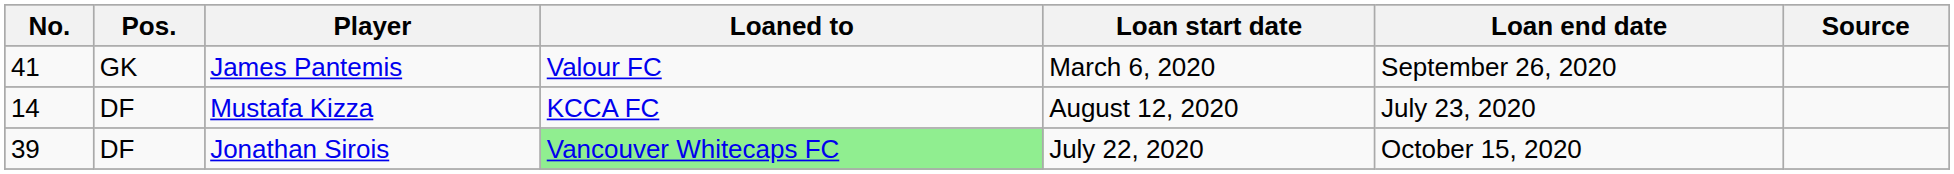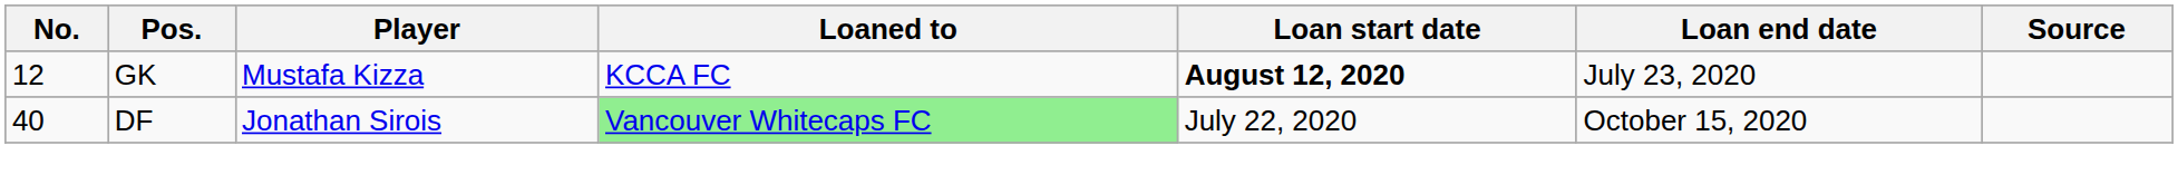- row: 41 | GK | James Pantemis | Valour FC | March 6, 2020 | September 26, 2020
Mustafa Kizza | No.: 14 -> 12
Mustafa Kizza | Pos.: DF -> GK
Mustafa Kizza | Loan start date: normal -> bold
Jonathan Sirois | No.: 39 -> 40
